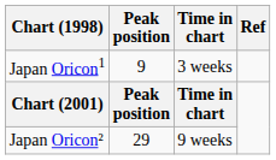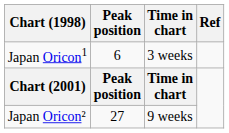Japan Oricon1 | Peak position: 9 -> 6
Japan Oricon² | Peak position: 29 -> 27
